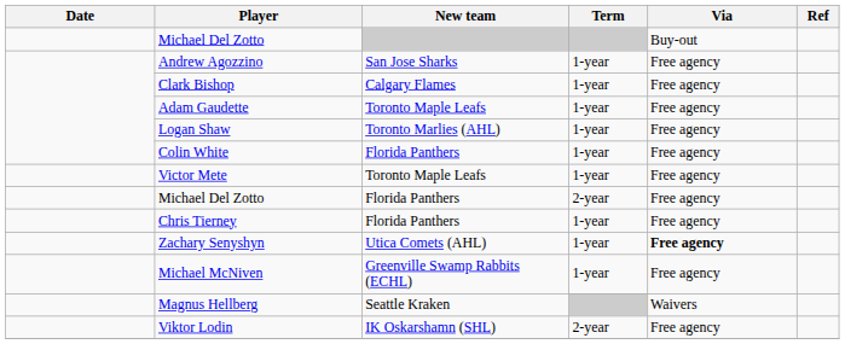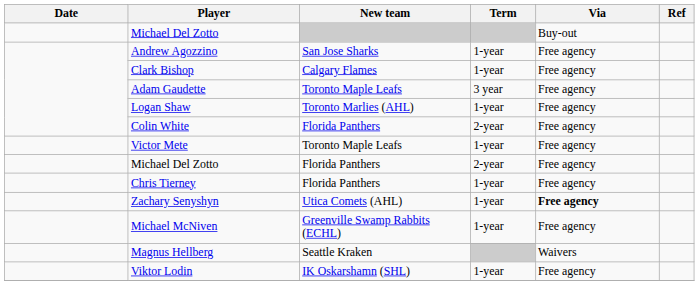Adam Gaudette | Term: 1-year -> 3 year
Colin White | Term: 1-year -> 2-year
Viktor Lodin | Term: 2-year -> 1-year
